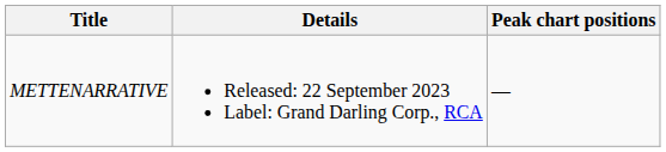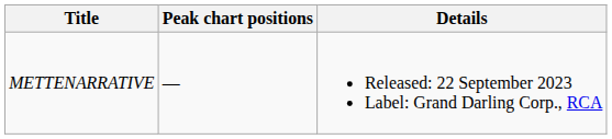columns swapped: Details <-> Peak chart positions
